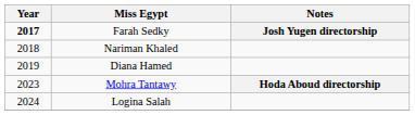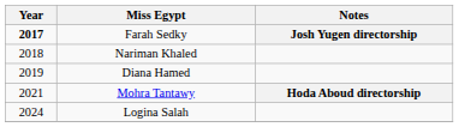Mohra Tantawy | Year: 2023 -> 2021
